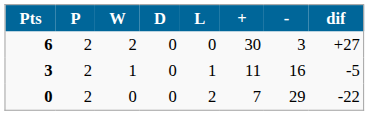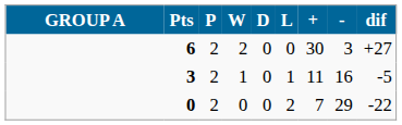+ column: GROUP A
